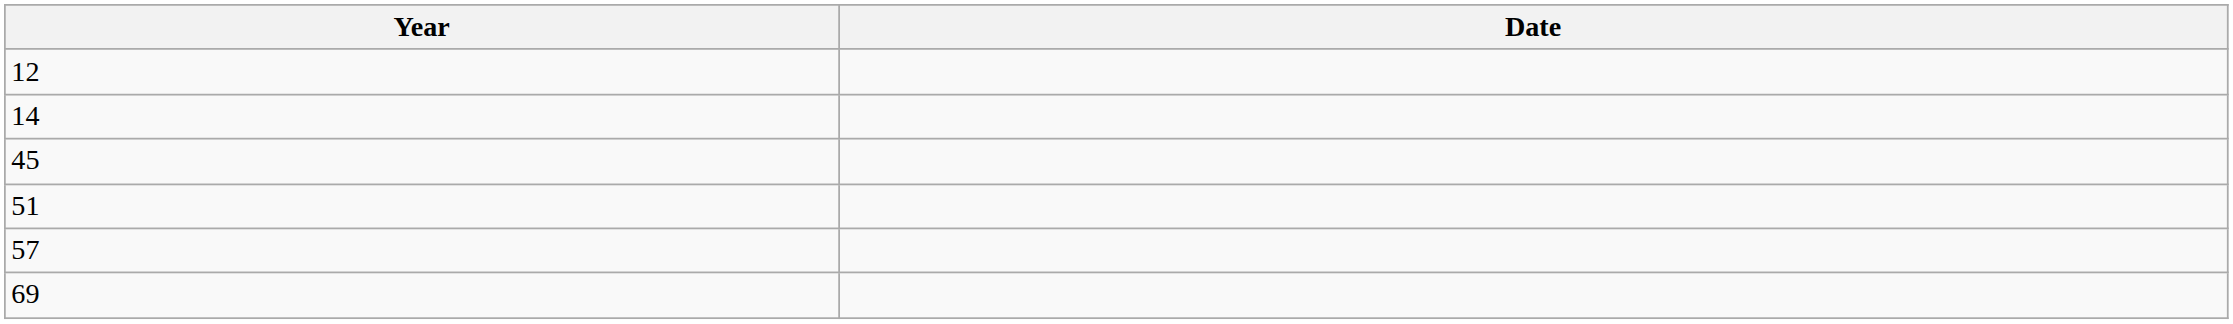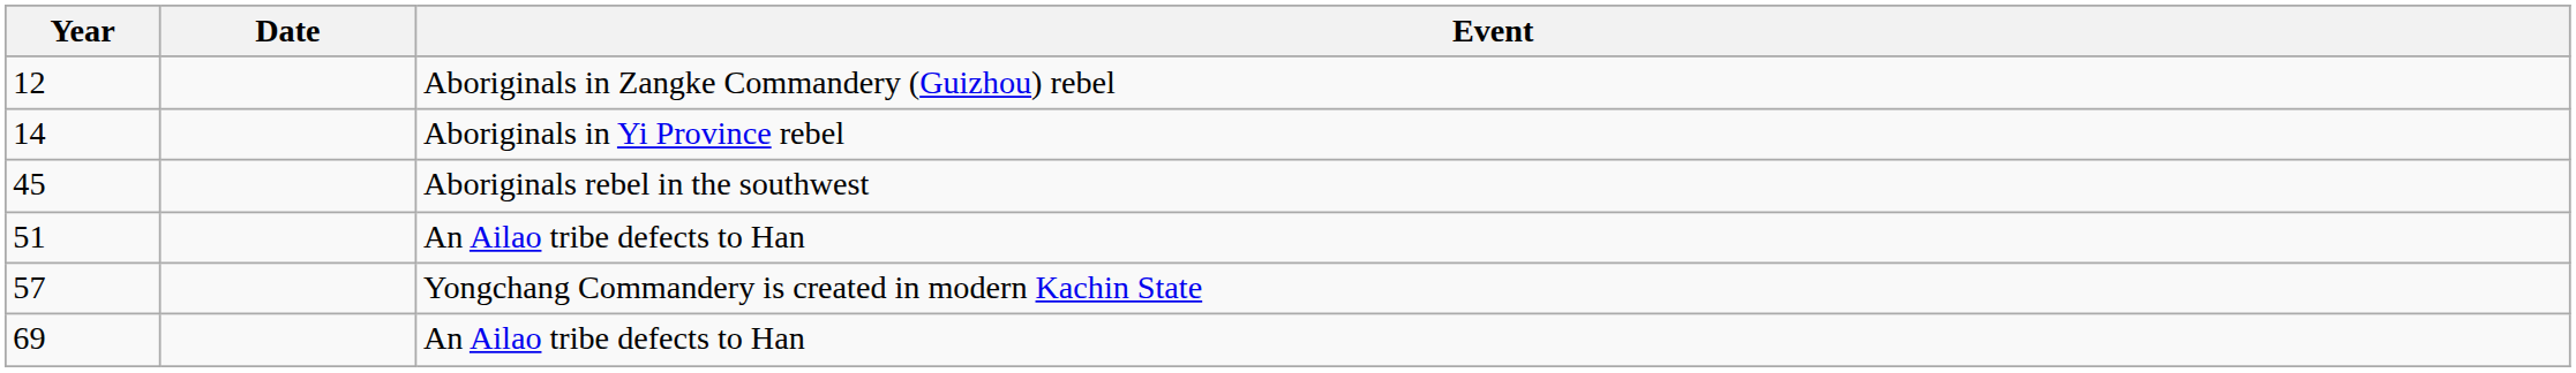+ column: Event | Aboriginals in Zangke Commandery (Guizhou) rebel | Aboriginals in Yi Province rebel | Aboriginals rebel in the southwest | An Ailao tribe defects to Han | Yongchang Commandery is created in modern Kachin State | An Ailao tribe defects to Han
